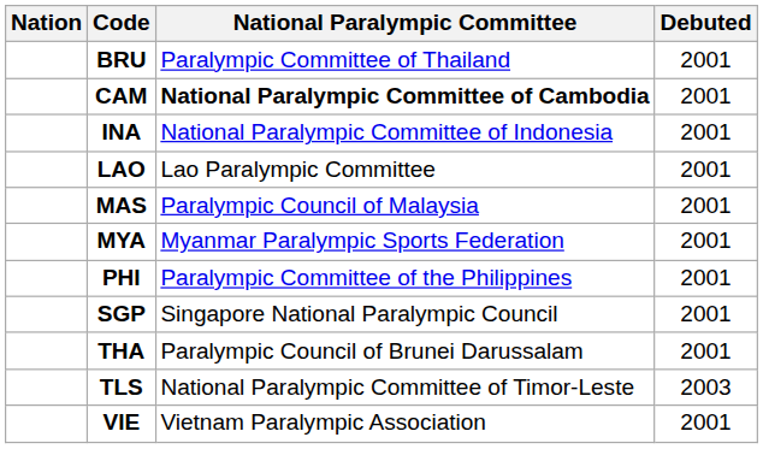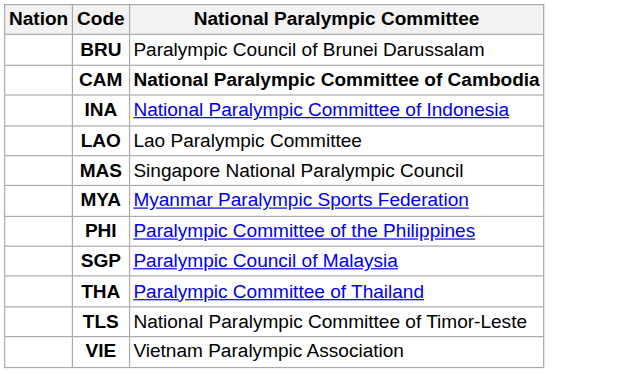- column: Debuted | 2001 | 2001 | 2001 | 2001 | 2001 | 2001 | 2001 | 2001 | 2001 | 2003 | 2001
BRU | National Paralympic Committee: Paralympic Committee of Thailand -> Paralympic Council of Brunei Darussalam
MAS | National Paralympic Committee: Paralympic Council of Malaysia -> Singapore National Paralympic Council
SGP | National Paralympic Committee: Singapore National Paralympic Council -> Paralympic Council of Malaysia
THA | National Paralympic Committee: Paralympic Council of Brunei Darussalam -> Paralympic Committee of Thailand
